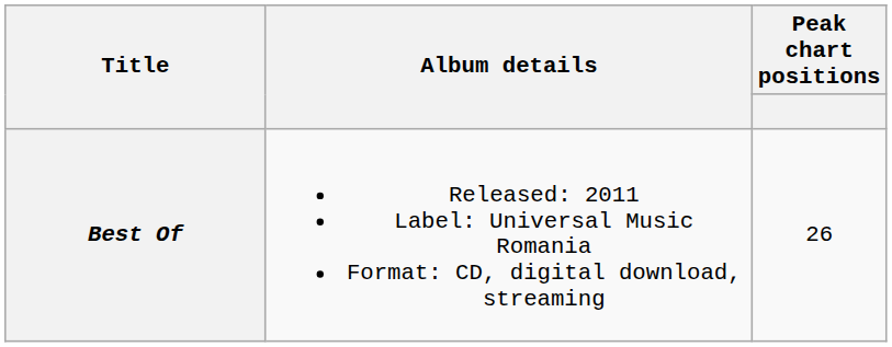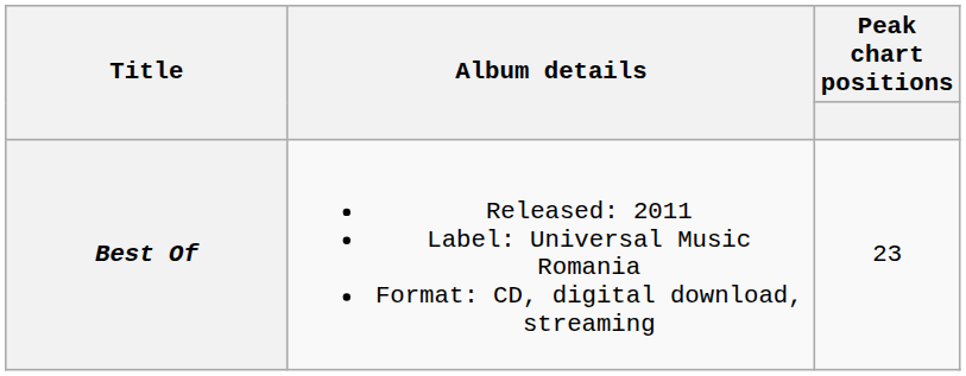Best Of | Peak chart positions: 26 -> 23
